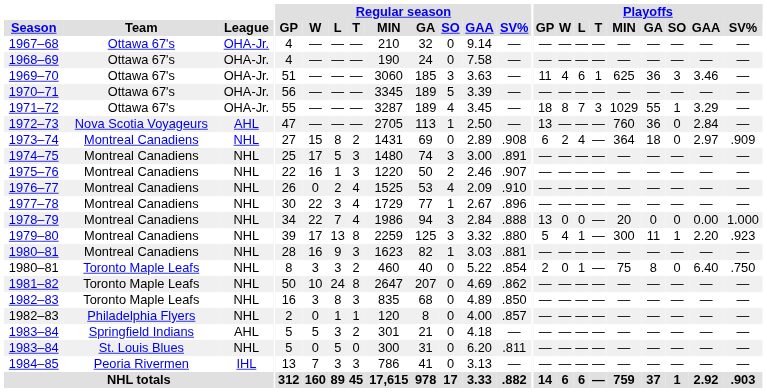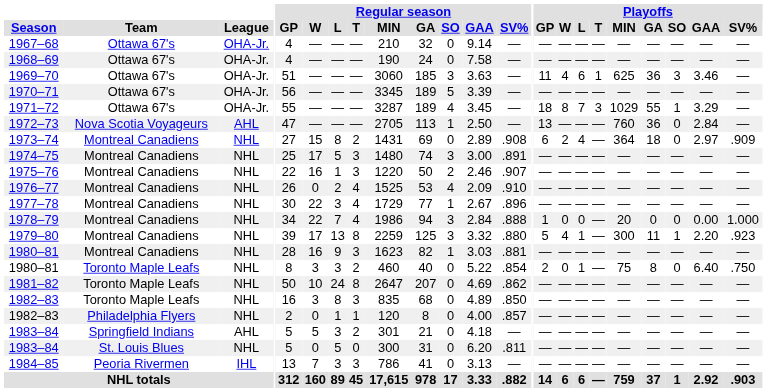1978–79 | Playoffs / GP: 13 -> 1
